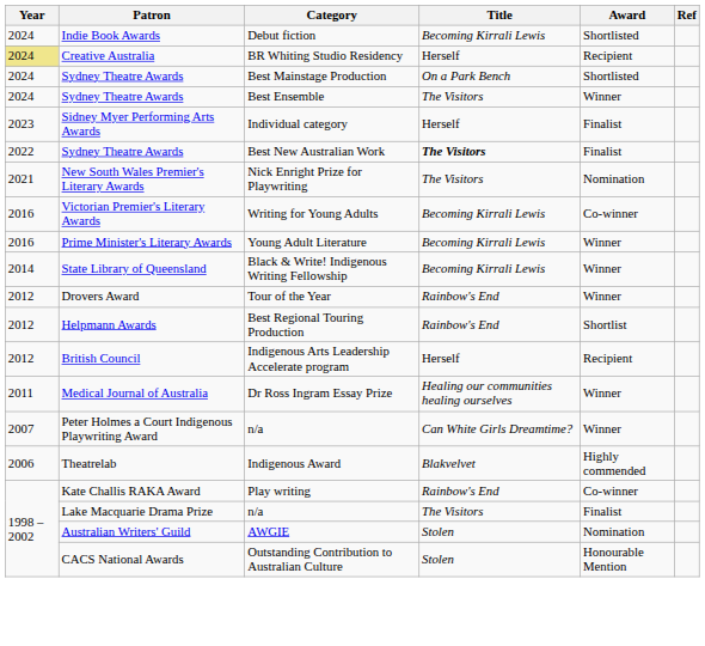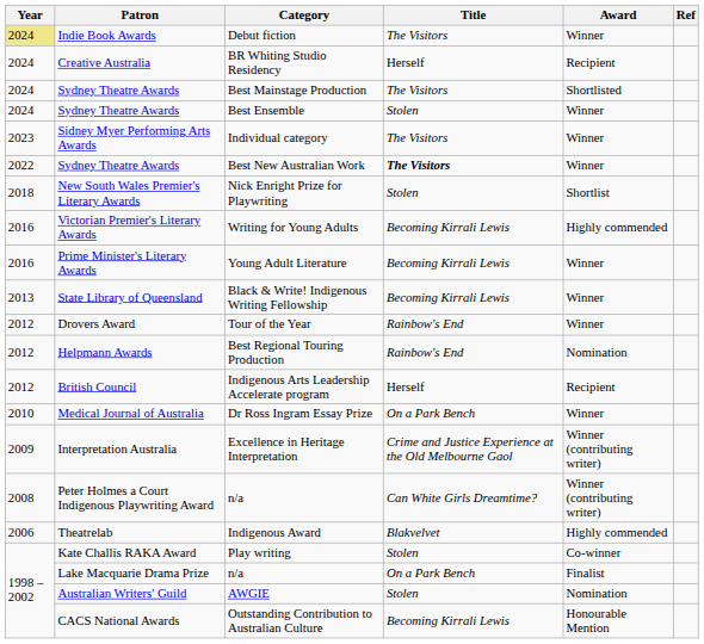Debut fiction | Year: no background -> khaki background
Debut fiction | Title: Becoming Kirrali Lewis -> The Visitors
Debut fiction | Award: Shortlisted -> Winner
BR Whiting Studio Residency | Year: khaki background -> no background
Best Mainstage Production | Title: On a Park Bench -> The Visitors
Best Ensemble | Title: The Visitors -> Stolen
Individual category | Title: Herself -> The Visitors
Individual category | Award: Finalist -> Winner
Best New Australian Work | Award: Finalist -> Winner
Nick Enright Prize for Playwriting | Year: 2021 -> 2018
Nick Enright Prize for Playwriting | Title: The Visitors -> Stolen
Nick Enright Prize for Playwriting | Award: Nomination -> Shortlist
Writing for Young Adults | Award: Co-winner -> Highly commended
Black & Write! Indigenous Writing Fellowship | Year: 2014 -> 2013
Best Regional Touring Production | Award: Shortlist -> Nomination
Dr Ross Ingram Essay Prize | Year: 2011 -> 2010
Dr Ross Ingram Essay Prize | Title: Healing our communities healing ourselves -> On a Park Bench
+ row: 2009 | Interpretation Australia | Excellence in Heritage Interpretation | Crime and Justice Experience at the Old Melbourne Gaol | Winner (contributing writer)
Peter Holmes a Court Indigenous Playwriting Award / n/a | Year: 2007 -> 2008
Peter Holmes a Court Indigenous Playwriting Award / n/a | Award: Winner -> Winner (contributing writer)
Play writing | Title: Rainbow's End -> Stolen
Lake Macquarie Drama Prize / n/a | Title: The Visitors -> On a Park Bench
Outstanding Contribution to Australian Culture | Title: Stolen -> Becoming Kirrali Lewis
